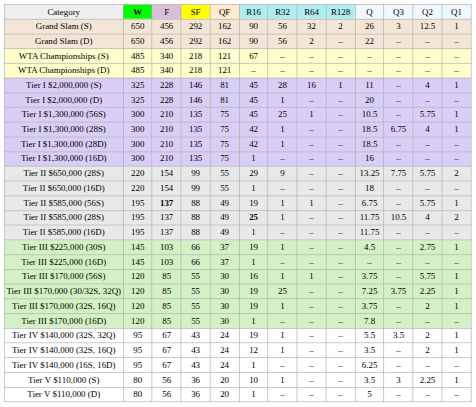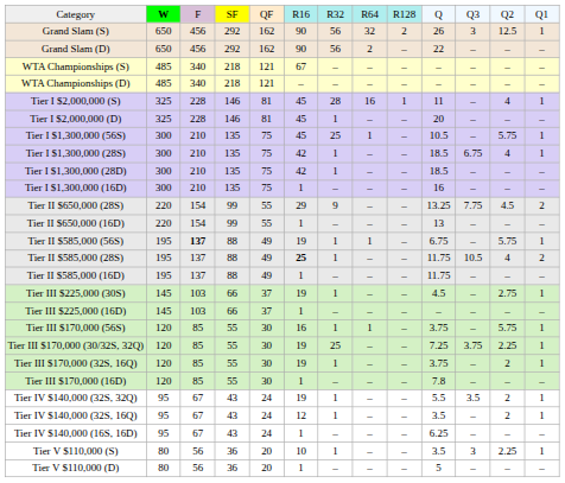Tier II $650,000 (28S) | column 12: 5.75 -> 4.5
Tier II $650,000 (16D) | column 10: 18 -> 13
